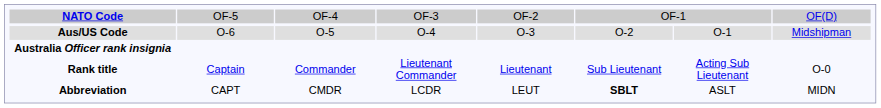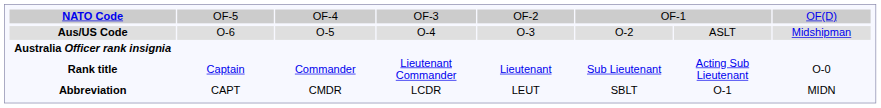Aus/US Code | column 11: O-1 -> ASLT
Abbreviation | column 10: bold -> normal
Abbreviation | column 11: ASLT -> O-1
